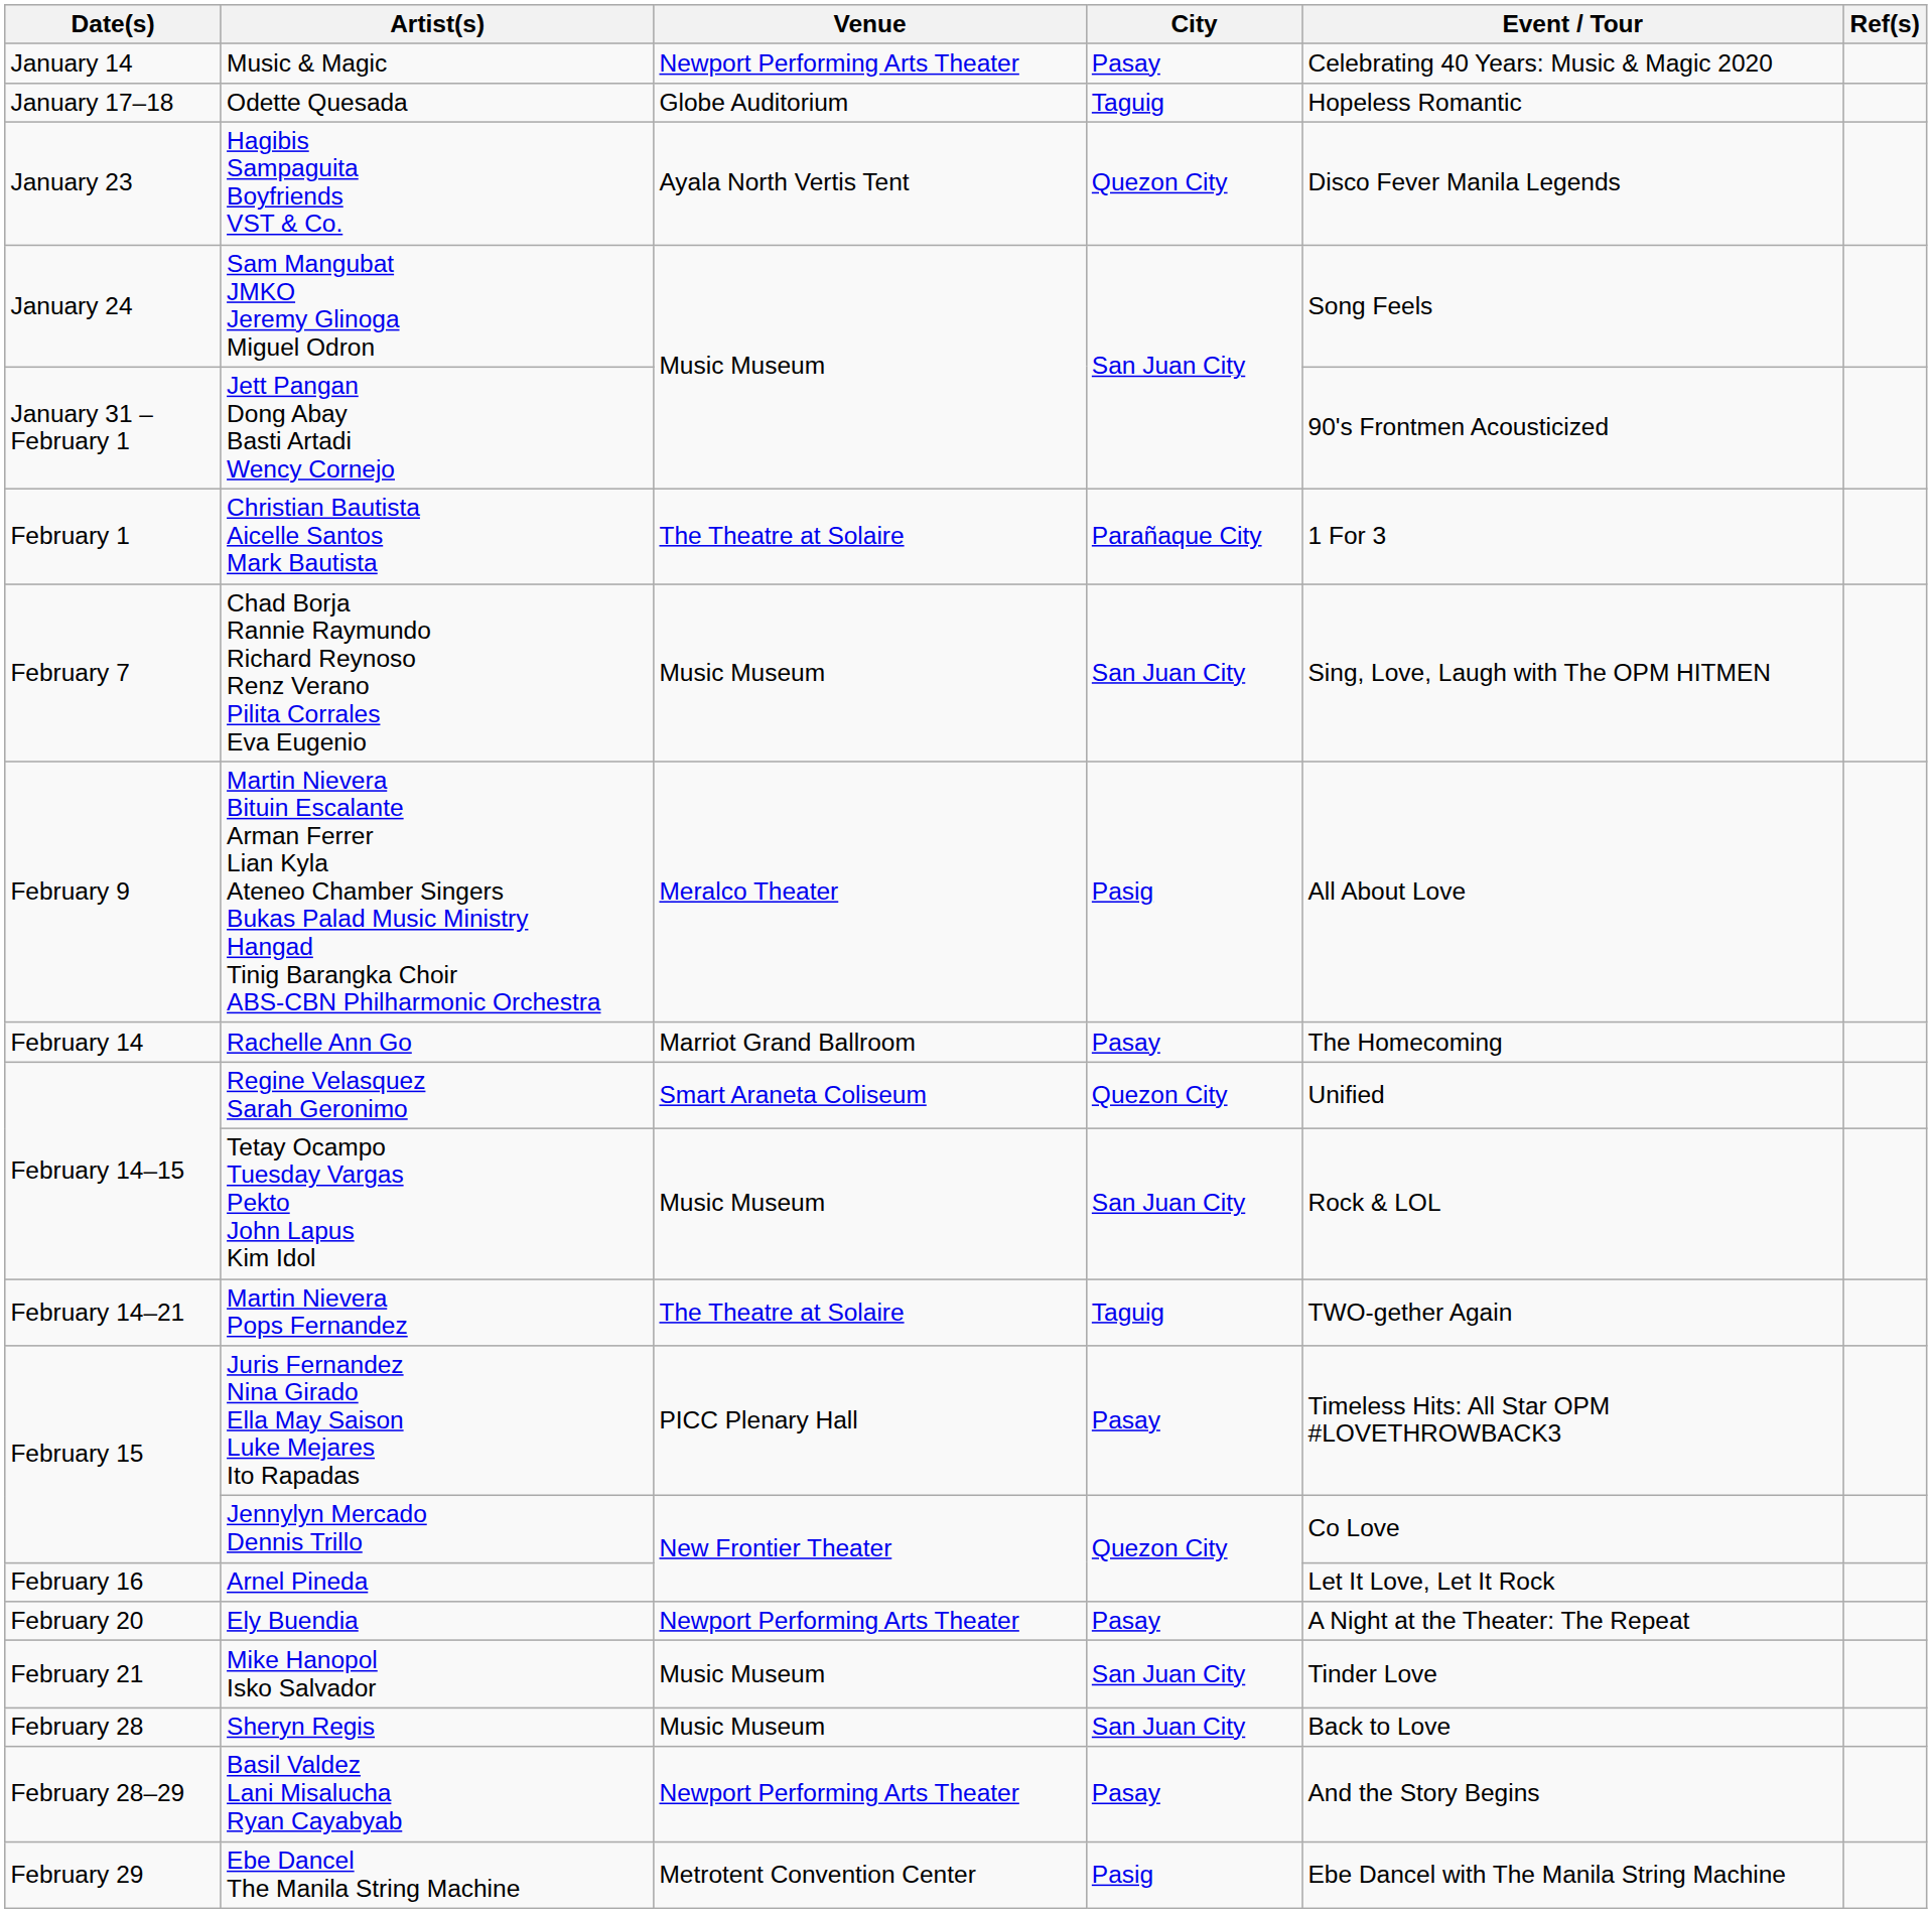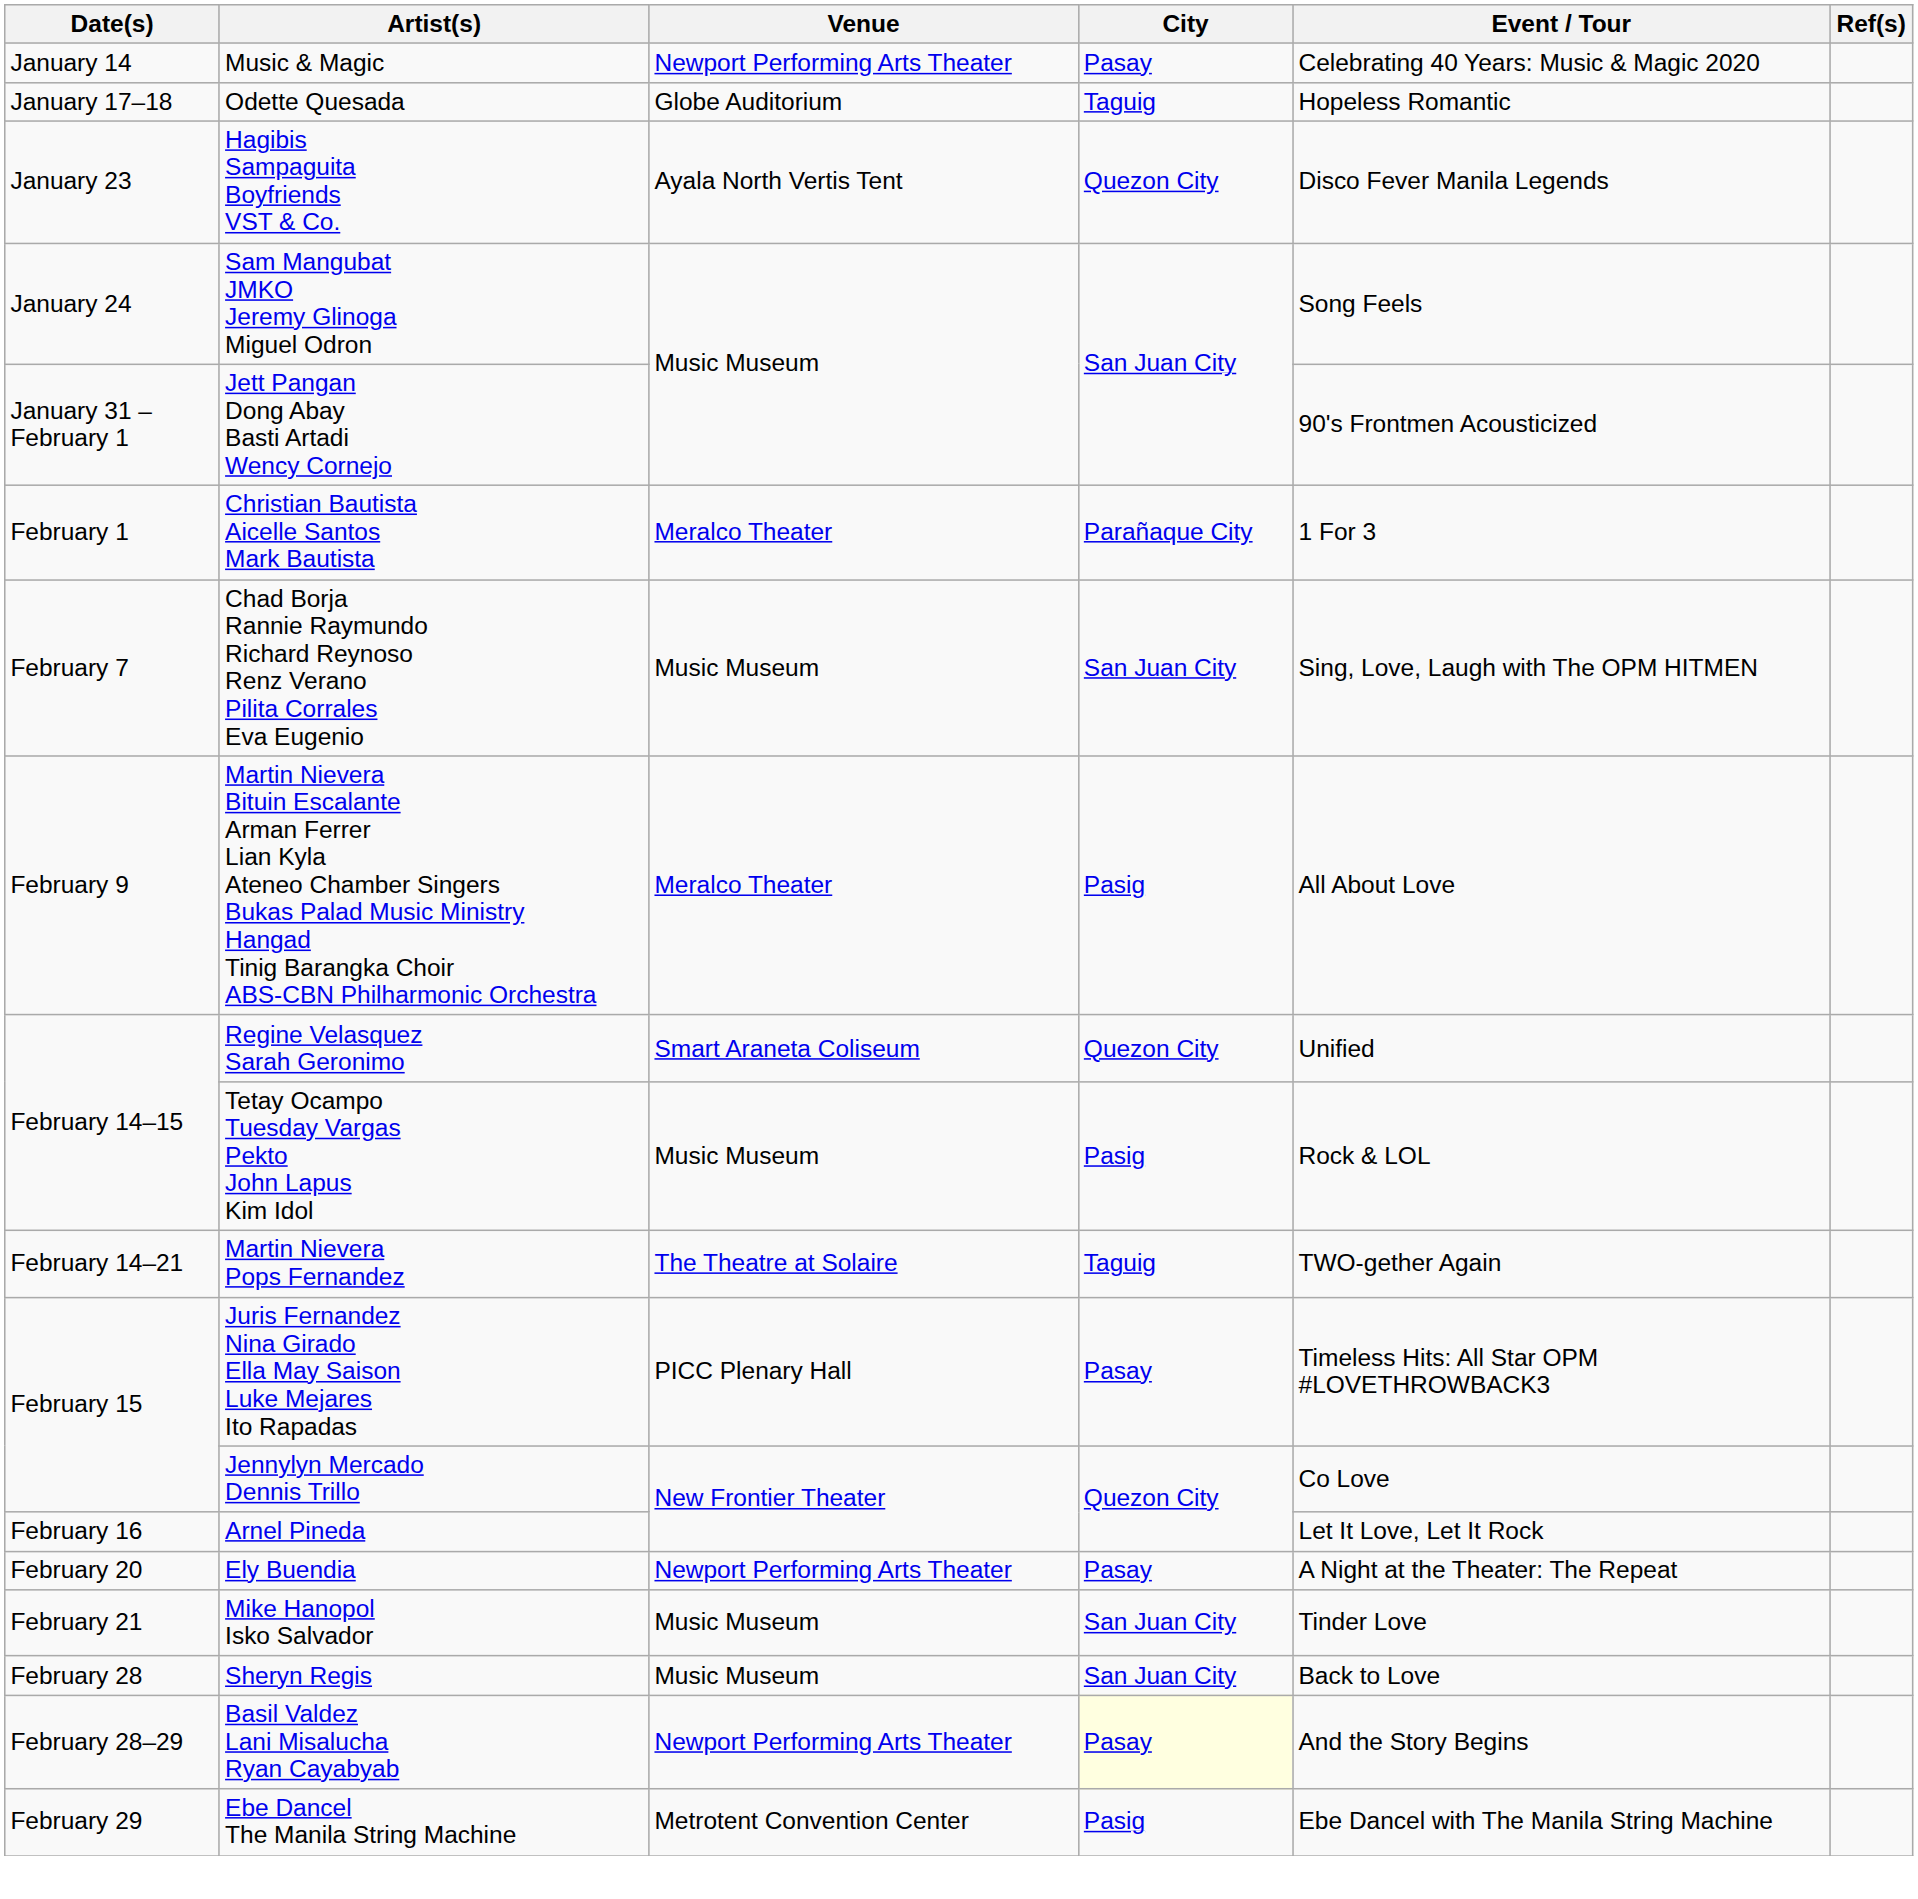Christian Bautista Aicelle Santos Mark Bautista | Venue: The Theatre at Solaire -> Meralco Theater
- row: February 14 | Rachelle Ann Go | Marriot Grand Ballroom | Pasay | The Homecoming
Tetay Ocampo Tuesday Vargas Pekto John Lapus Kim Idol | City: San Juan City -> Pasig
Basil Valdez Lani Misalucha Ryan Cayabyab | City: no background -> lightyellow background
